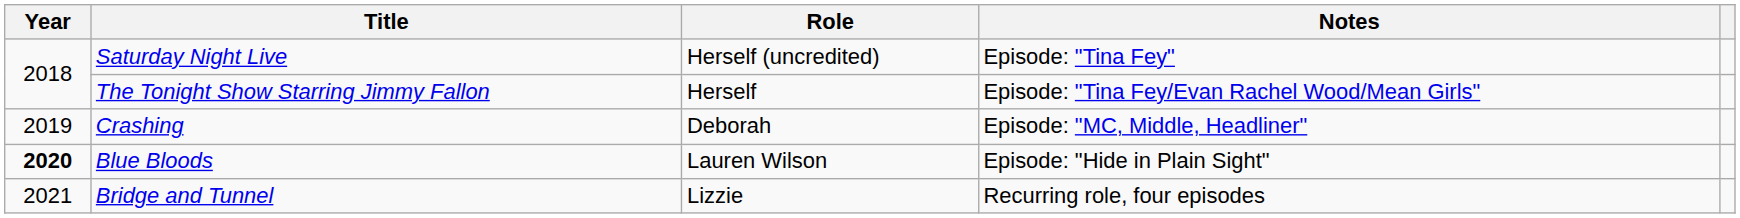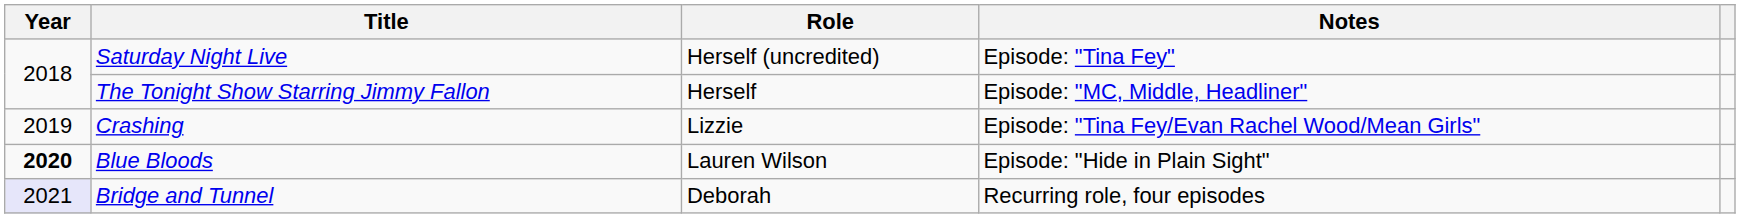The Tonight Show Starring Jimmy Fallon | Notes: Episode: "Tina Fey/Evan Rachel Wood/Mean Girls" -> Episode: "MC, Middle, Headliner"
Crashing | Role: Deborah -> Lizzie
Crashing | Notes: Episode: "MC, Middle, Headliner" -> Episode: "Tina Fey/Evan Rachel Wood/Mean Girls"
Bridge and Tunnel | Year: no background -> lavender background
Bridge and Tunnel | Role: Lizzie -> Deborah
